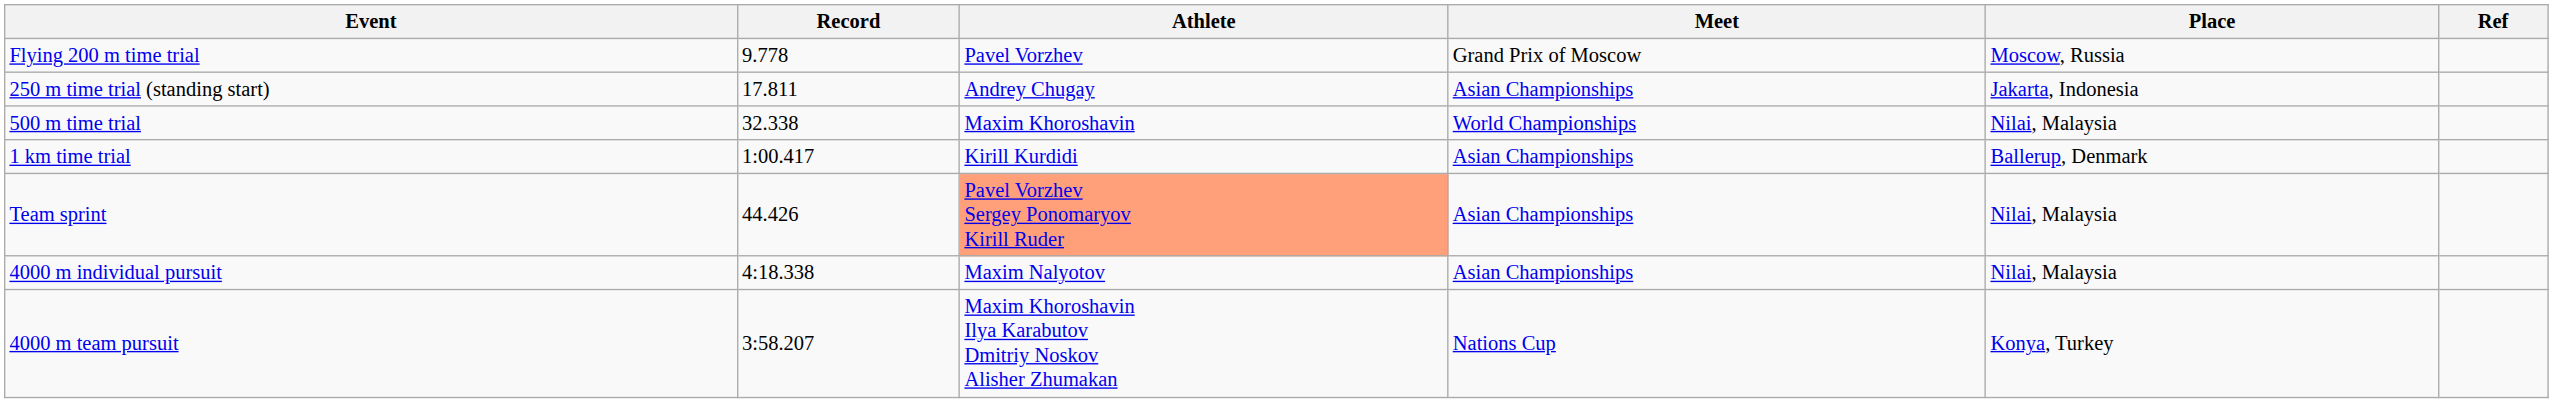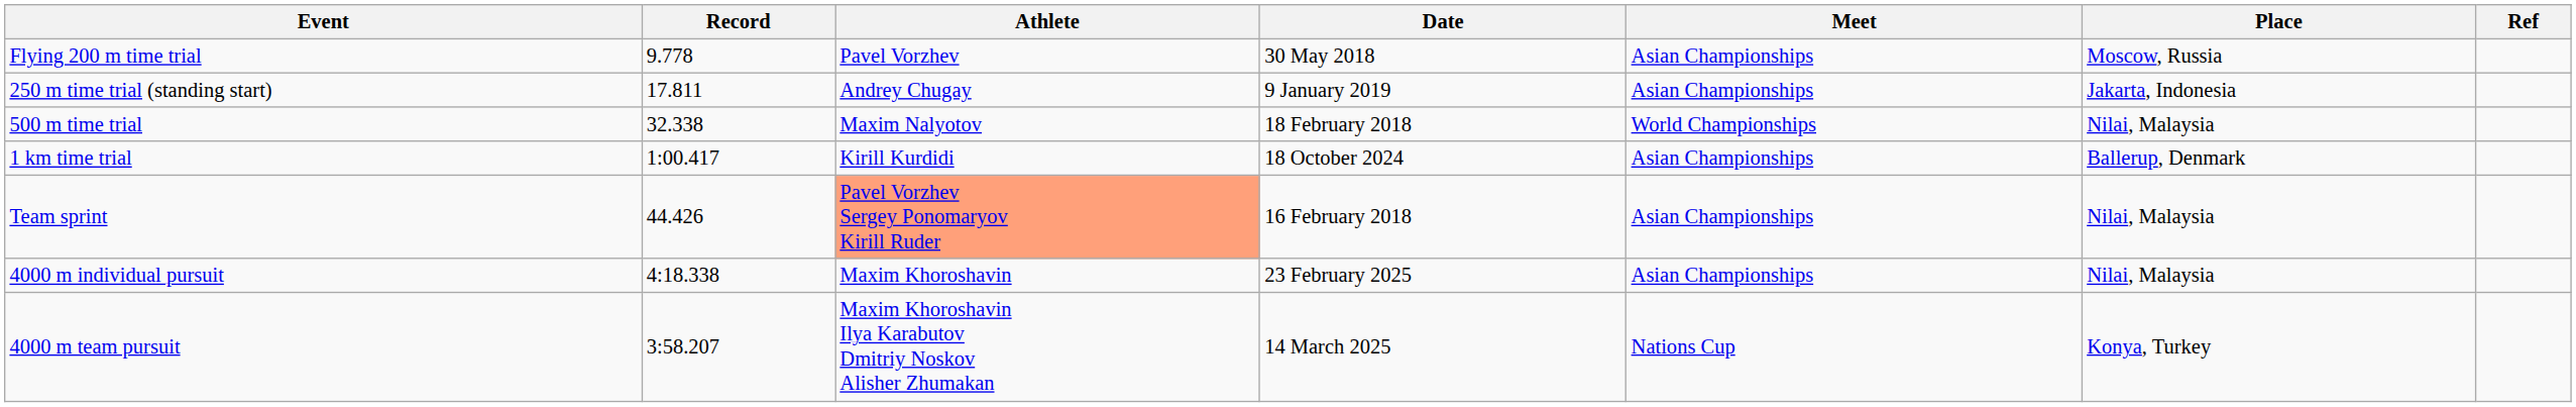+ column: Date | 30 May 2018 | 9 January 2019 | 18 February 2018 | 18 October 2024 | 16 February 2018 | 23 February 2025 | 14 March 2025
Flying 200 m time trial | Meet: Grand Prix of Moscow -> Asian Championships
500 m time trial | Athlete: Maxim Khoroshavin -> Maxim Nalyotov
4000 m individual pursuit | Athlete: Maxim Nalyotov -> Maxim Khoroshavin
